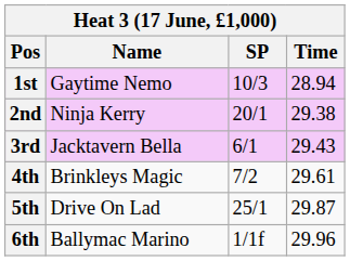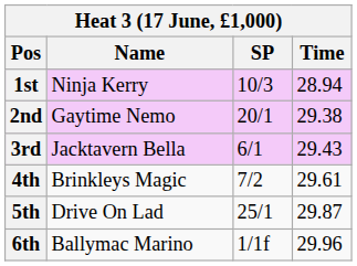1st | Name: Gaytime Nemo -> Ninja Kerry
2nd | Name: Ninja Kerry -> Gaytime Nemo
